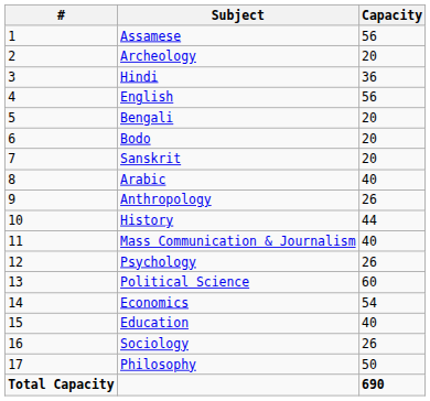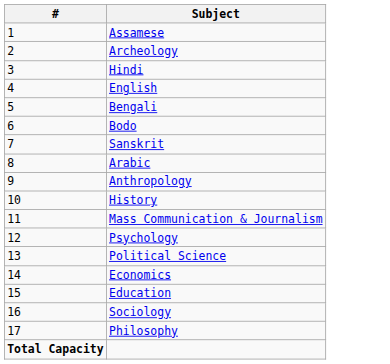- column: Capacity | 56 | 20 | 36 | 56 | 20 | 20 | 20 | 40 | 26 | 44 | 40 | 26 | 60 | 54 | 40 | 26 | 50 | 690
